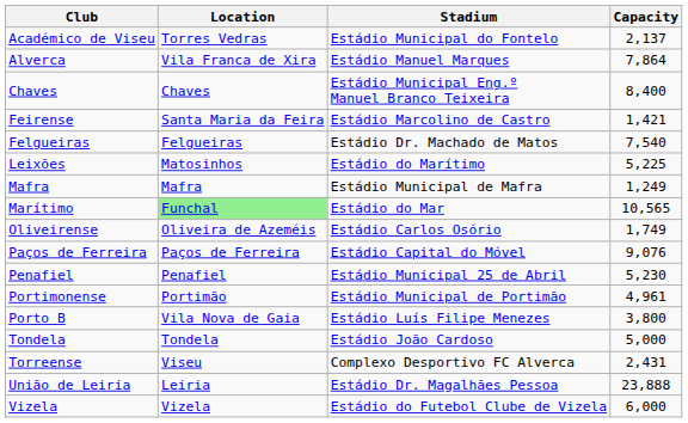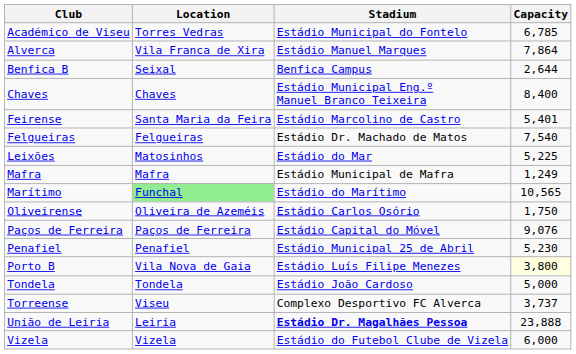Académico de Viseu | Capacity: 2,137 -> 6,785
+ row: Benfica B | Seixal | Benfica Campus | 2,644
Feirense | Capacity: 1,421 -> 5,401
Leixões | Stadium: Estádio do Marítimo -> Estádio do Mar
Marítimo | Stadium: Estádio do Mar -> Estádio do Marítimo
Oliveirense | Capacity: 1,749 -> 1,750
- row: Portimonense | Portimão | Estádio Municipal de Portimão | 4,961
Porto B | Capacity: no background -> lightyellow background
Torreense | Capacity: 2,431 -> 3,737
União de Leiria | Stadium: normal -> bold
